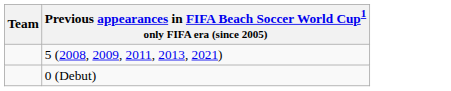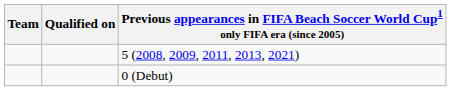+ column: Qualified on
